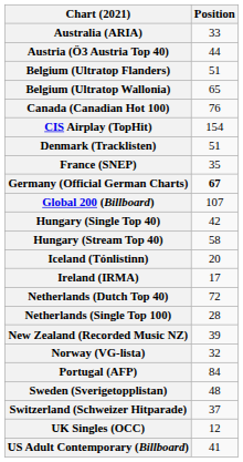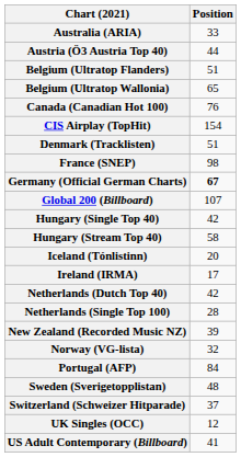France (SNEP) | Position: 35 -> 98
Netherlands (Dutch Top 40) | Position: 72 -> 42
